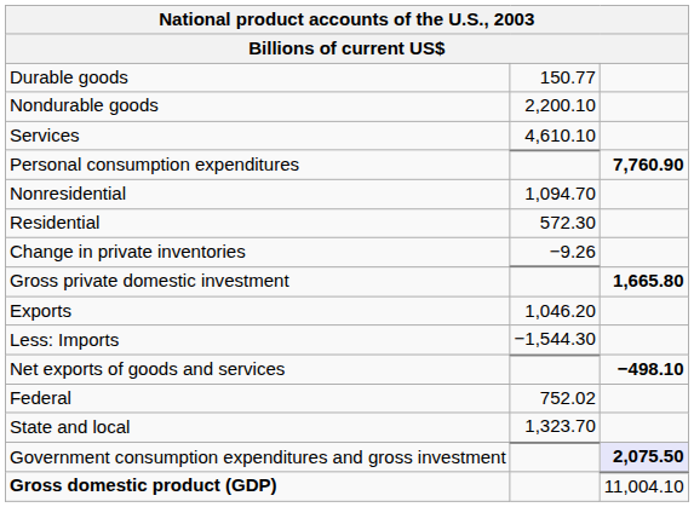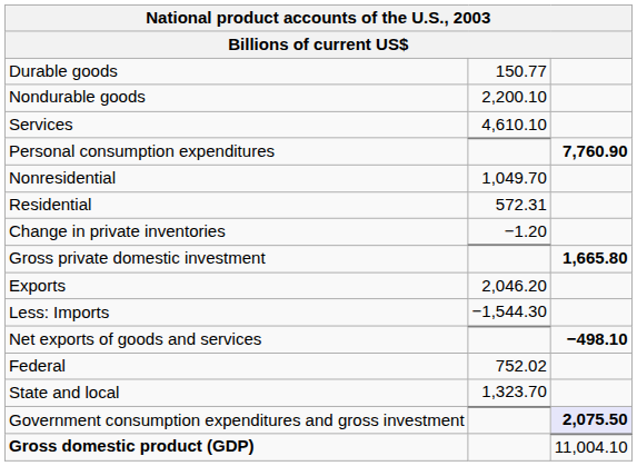Nonresidential | column 2: 1,094.70 -> 1,049.70
Residential | column 2: 572.30 -> 572.31
Change in private inventories | column 2: −9.26 -> −1.20
Exports | column 2: 1,046.20 -> 2,046.20
